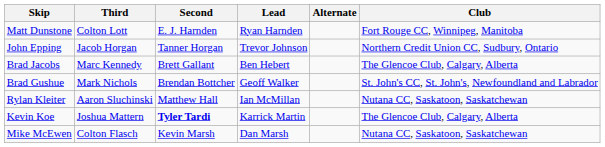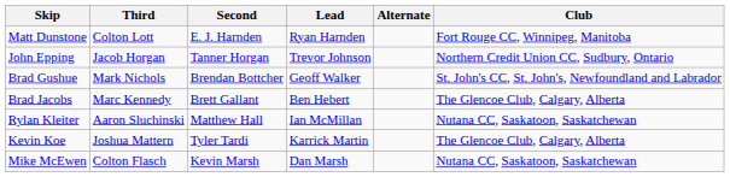rows swapped: Brad Gushue <-> Brad Jacobs
Kevin Koe | Second: bold -> normal
